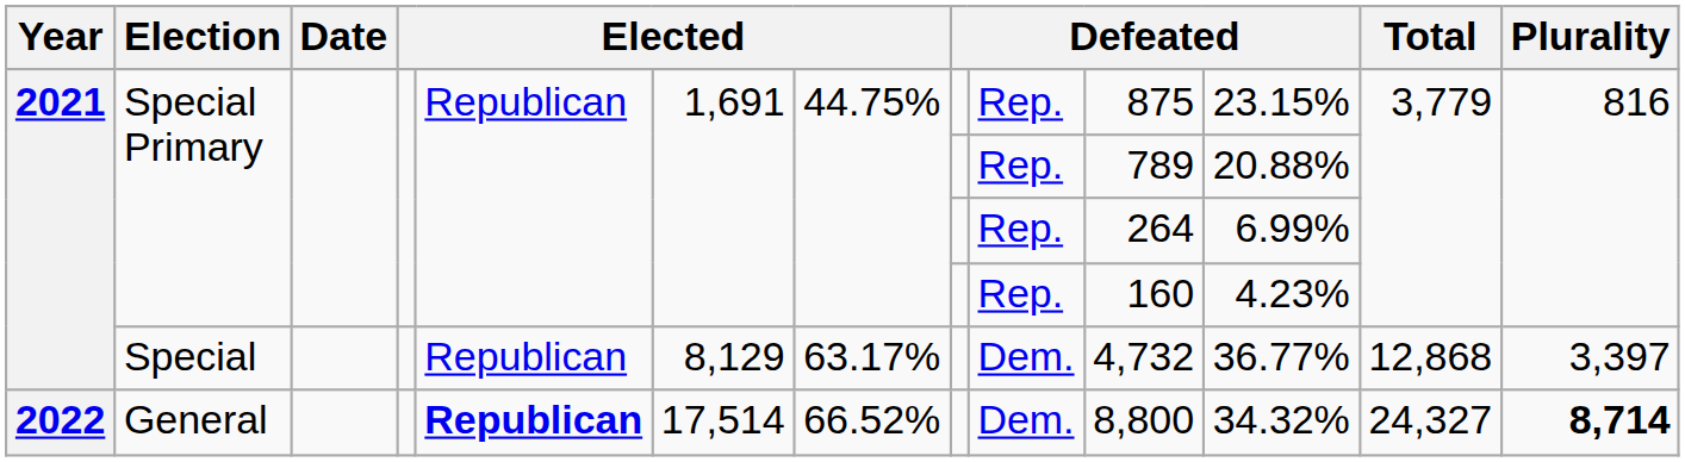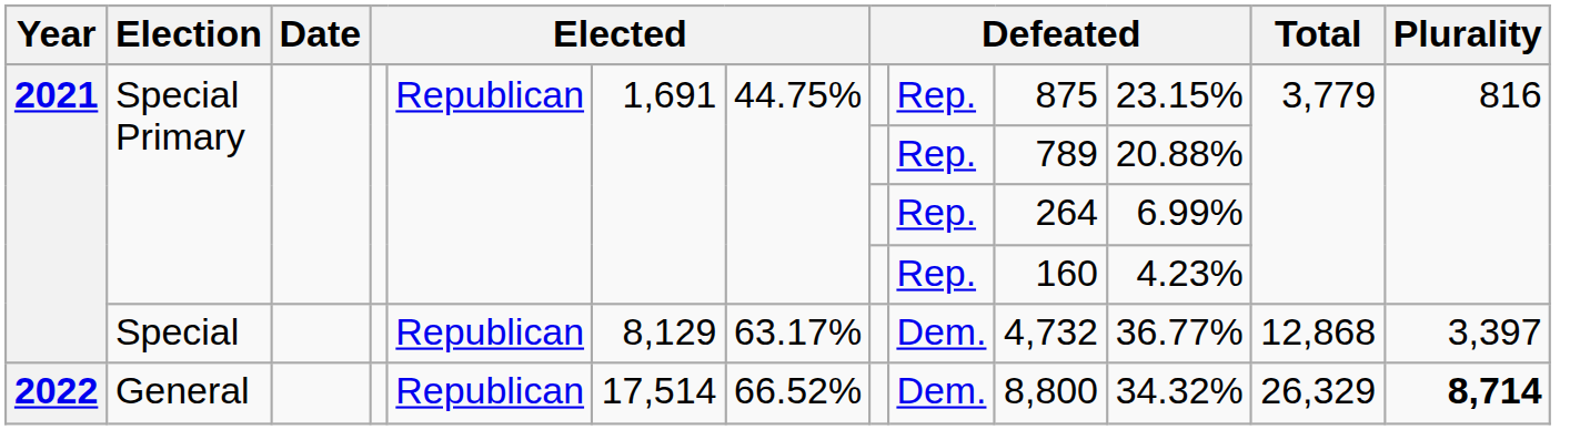General | column 5: bold -> normal
General | Total: 24,327 -> 26,329
